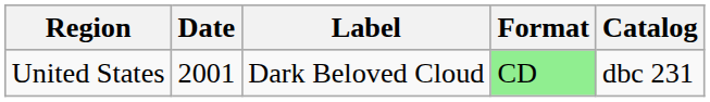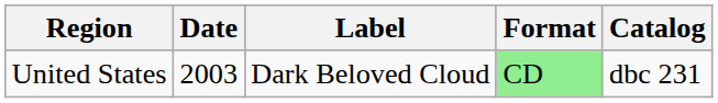United States | Date: 2001 -> 2003
